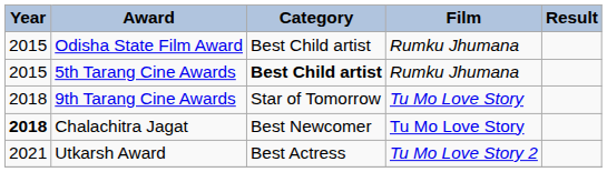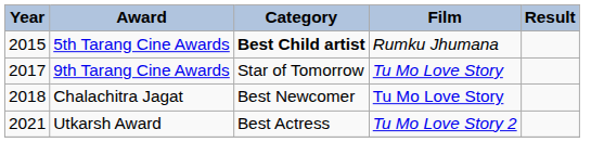- row: 2015 | Odisha State Film Award | Best Child artist | Rumku Jhumana
9th Tarang Cine Awards | Year: 2018 -> 2017
Chalachitra Jagat | Year: bold -> normal
